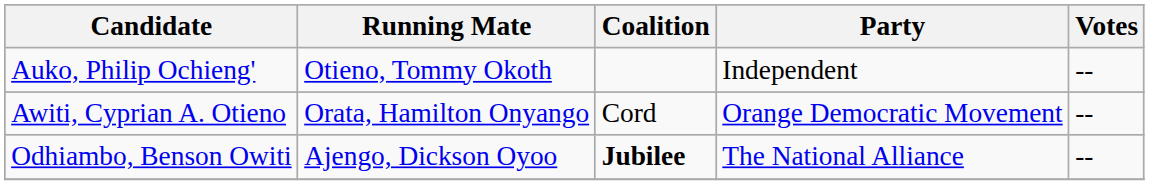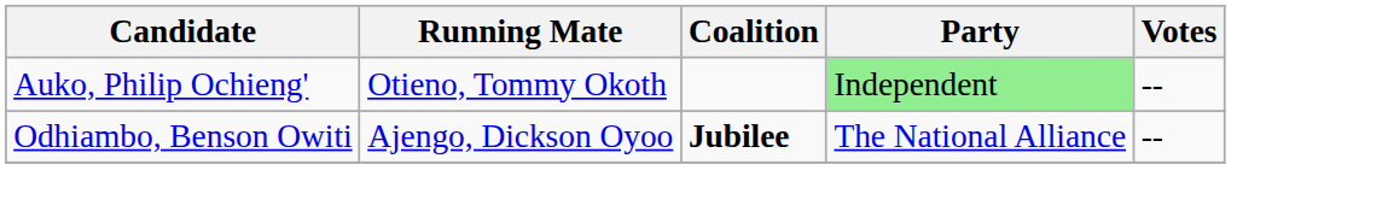Auko, Philip Ochieng' | Party: no background -> lightgreen background
- row: Awiti, Cyprian A. Otieno | Orata, Hamilton Onyango | Cord | Orange Democratic Movement | --
